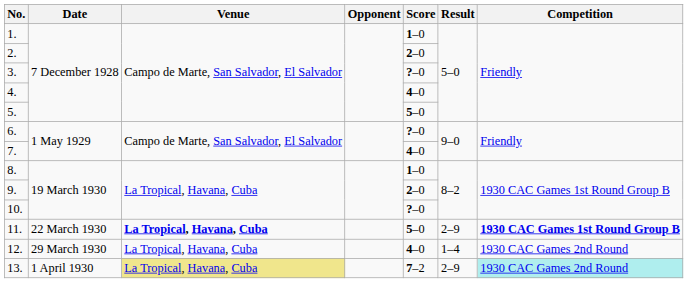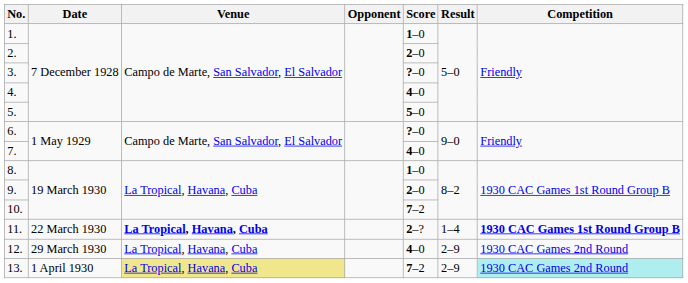10. | Score: ?–0 -> 7–2
11. | Score: 5–0 -> 2–?
11. | Result: 2–9 -> 1–4
12. | Result: 1–4 -> 2–9
